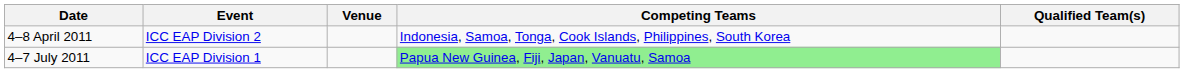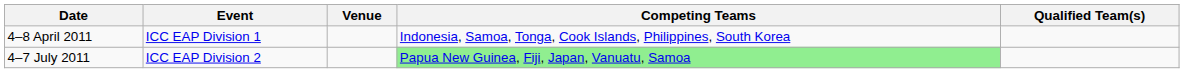4–8 April 2011 | Event: ICC EAP Division 2 -> ICC EAP Division 1
4–7 July 2011 | Event: ICC EAP Division 1 -> ICC EAP Division 2
